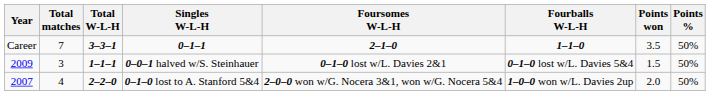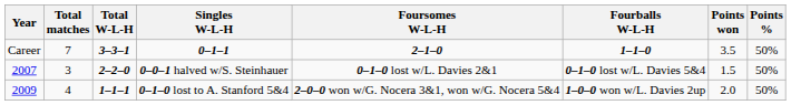0–0–1 halved w/S. Steinhauer | Year: 2009 -> 2007
0–0–1 halved w/S. Steinhauer | Total W-L-H: 1–1–1 -> 2–2–0
0–1–0 lost to A. Stanford 5&4 | Year: 2007 -> 2009
0–1–0 lost to A. Stanford 5&4 | Total W-L-H: 2–2–0 -> 1–1–1
